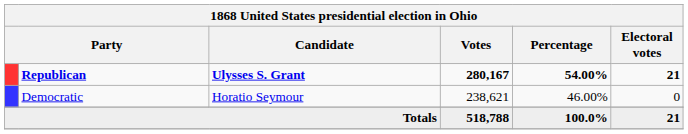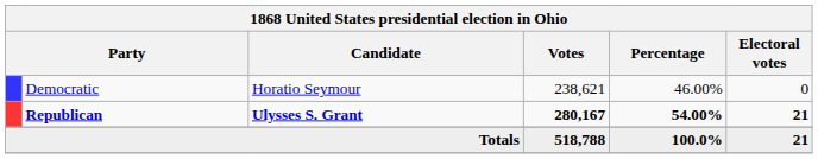rows swapped: Republican <-> Democratic
